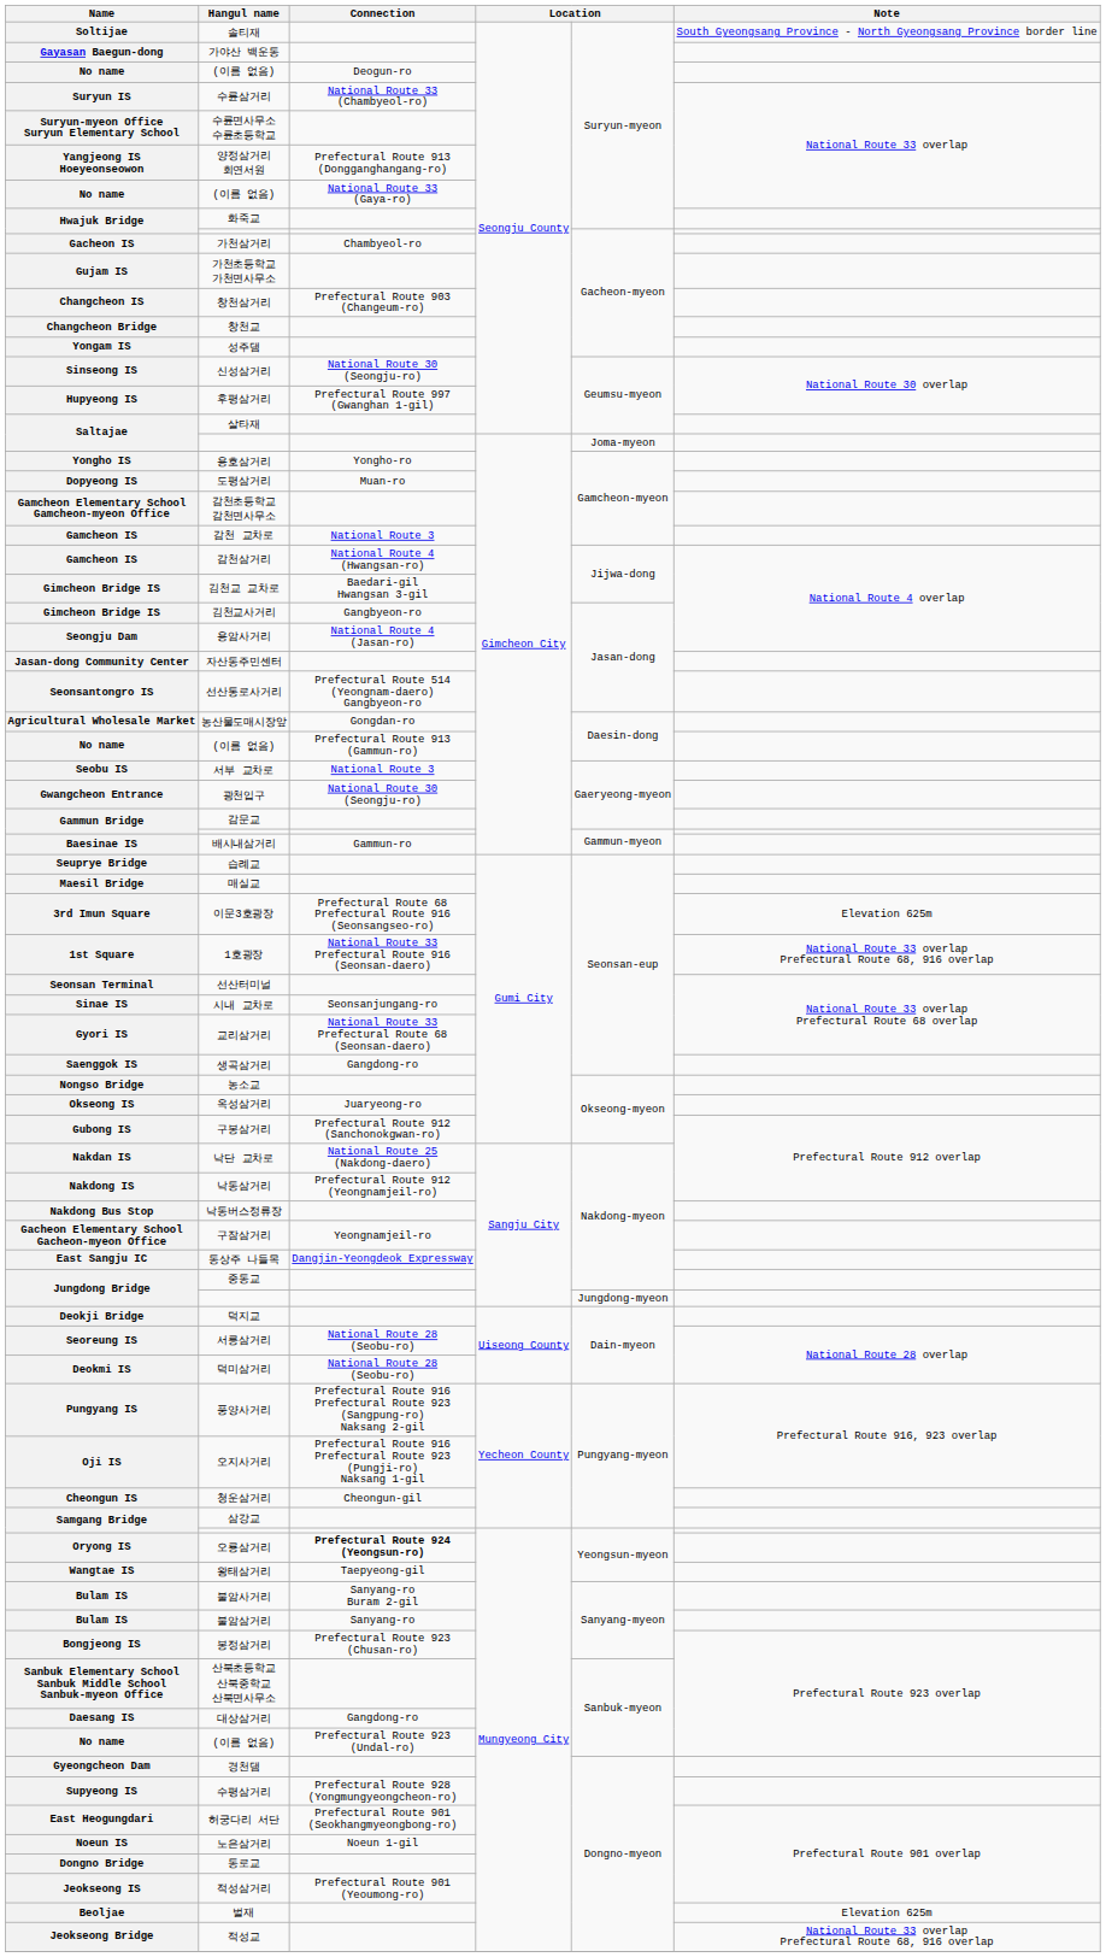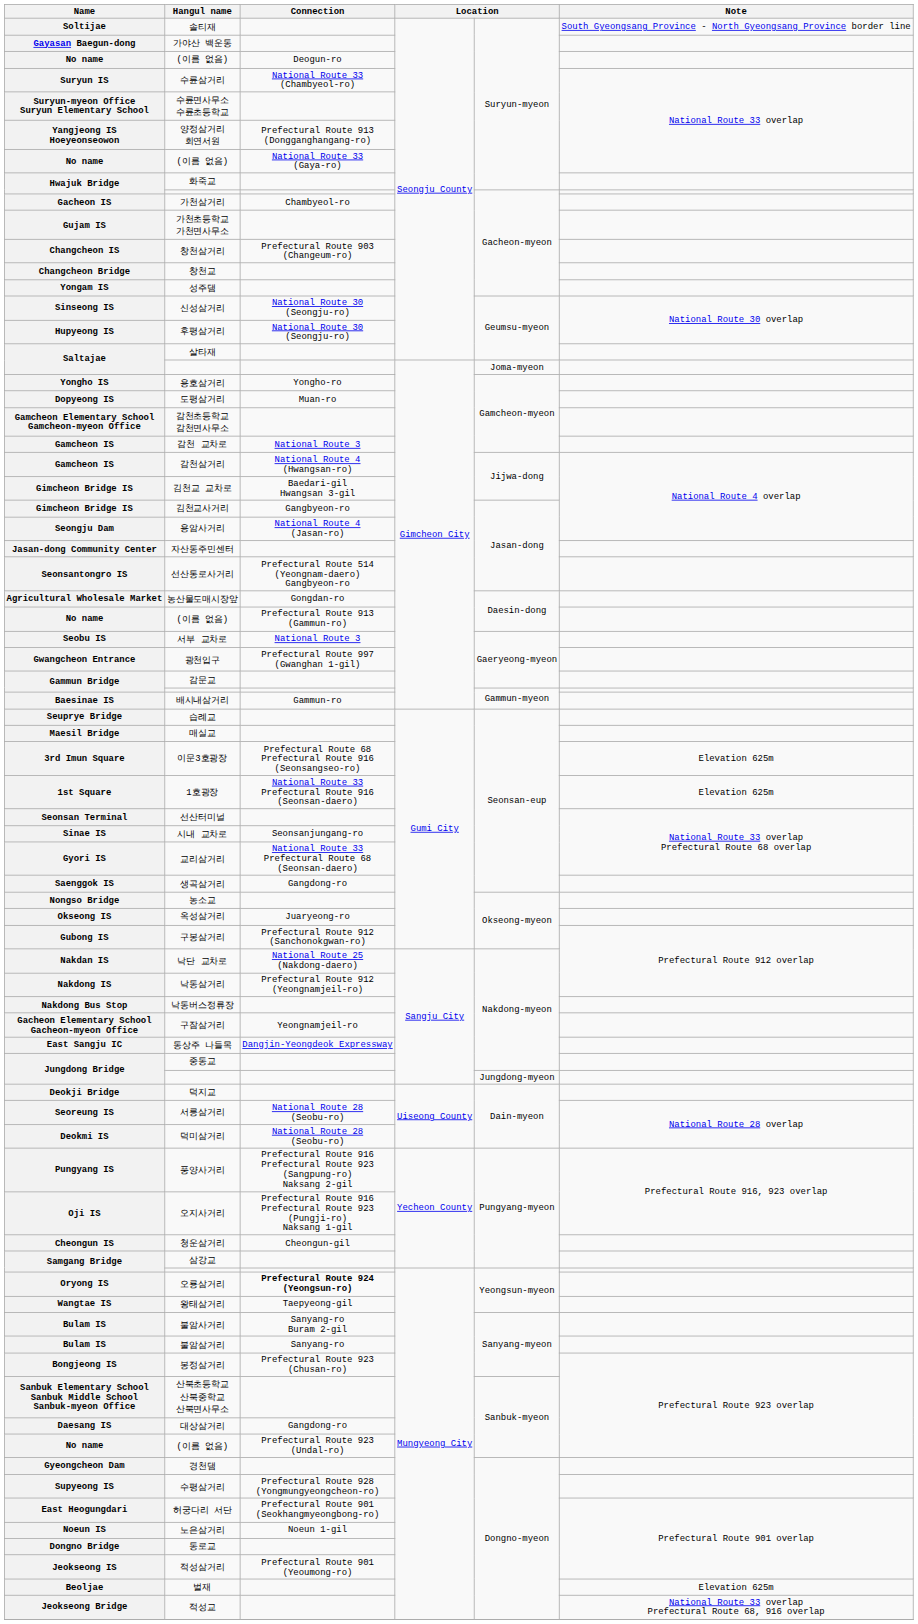후평삼거리 | Connection: Prefectural Route 997 (Gwanghan 1-gil) -> National Route 30 (Seongju-ro)
광천입구 | Connection: National Route 30 (Seongju-ro) -> Prefectural Route 997 (Gwanghan 1-gil)
1호광장 | Note: National Route 33 overlap Prefectural Route 68, 916 overlap -> Elevation 625m
